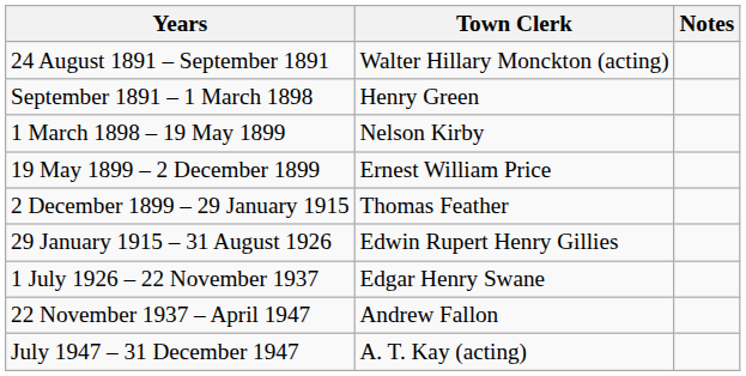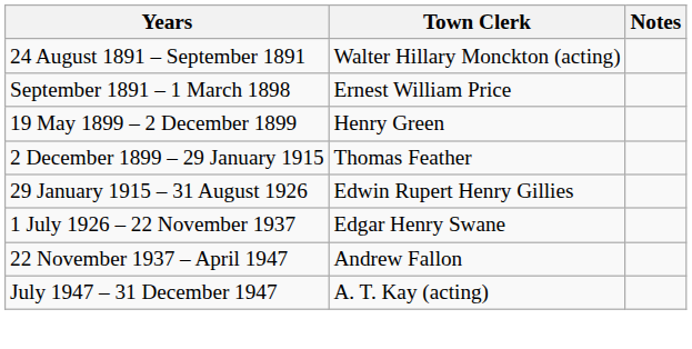September 1891 – 1 March 1898 | Town Clerk: Henry Green -> Ernest William Price
- row: 1 March 1898 – 19 May 1899 | Nelson Kirby
19 May 1899 – 2 December 1899 | Town Clerk: Ernest William Price -> Henry Green
